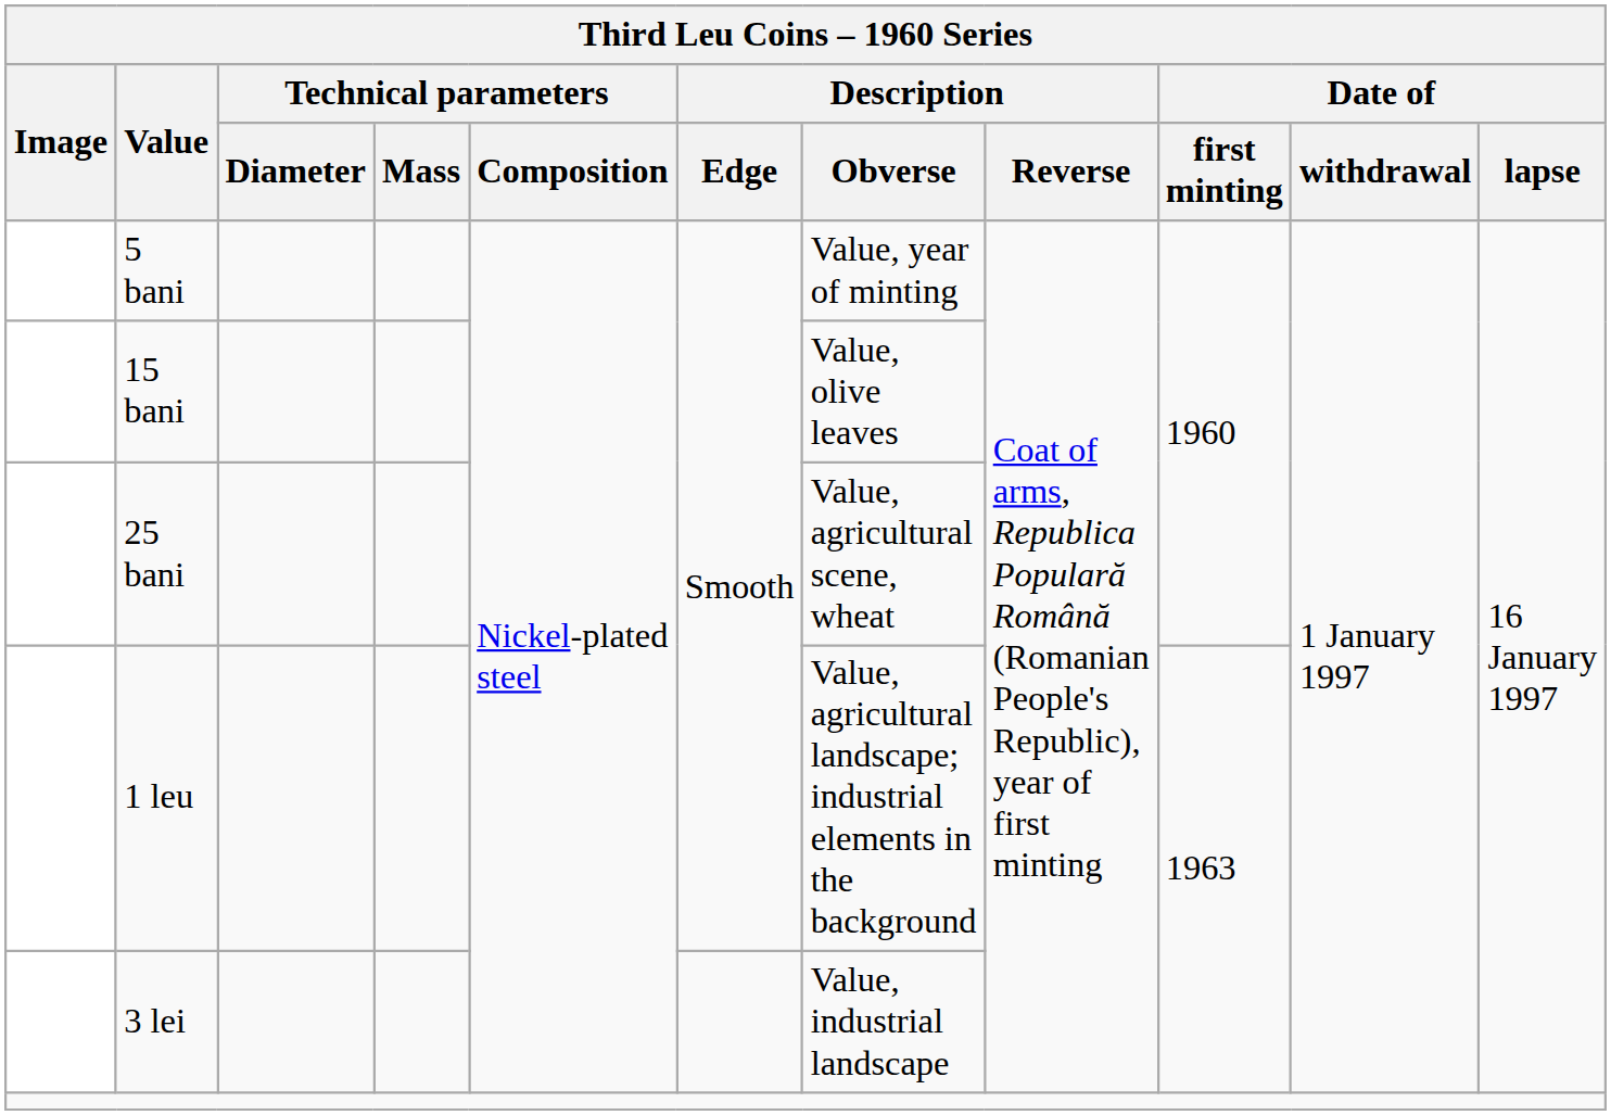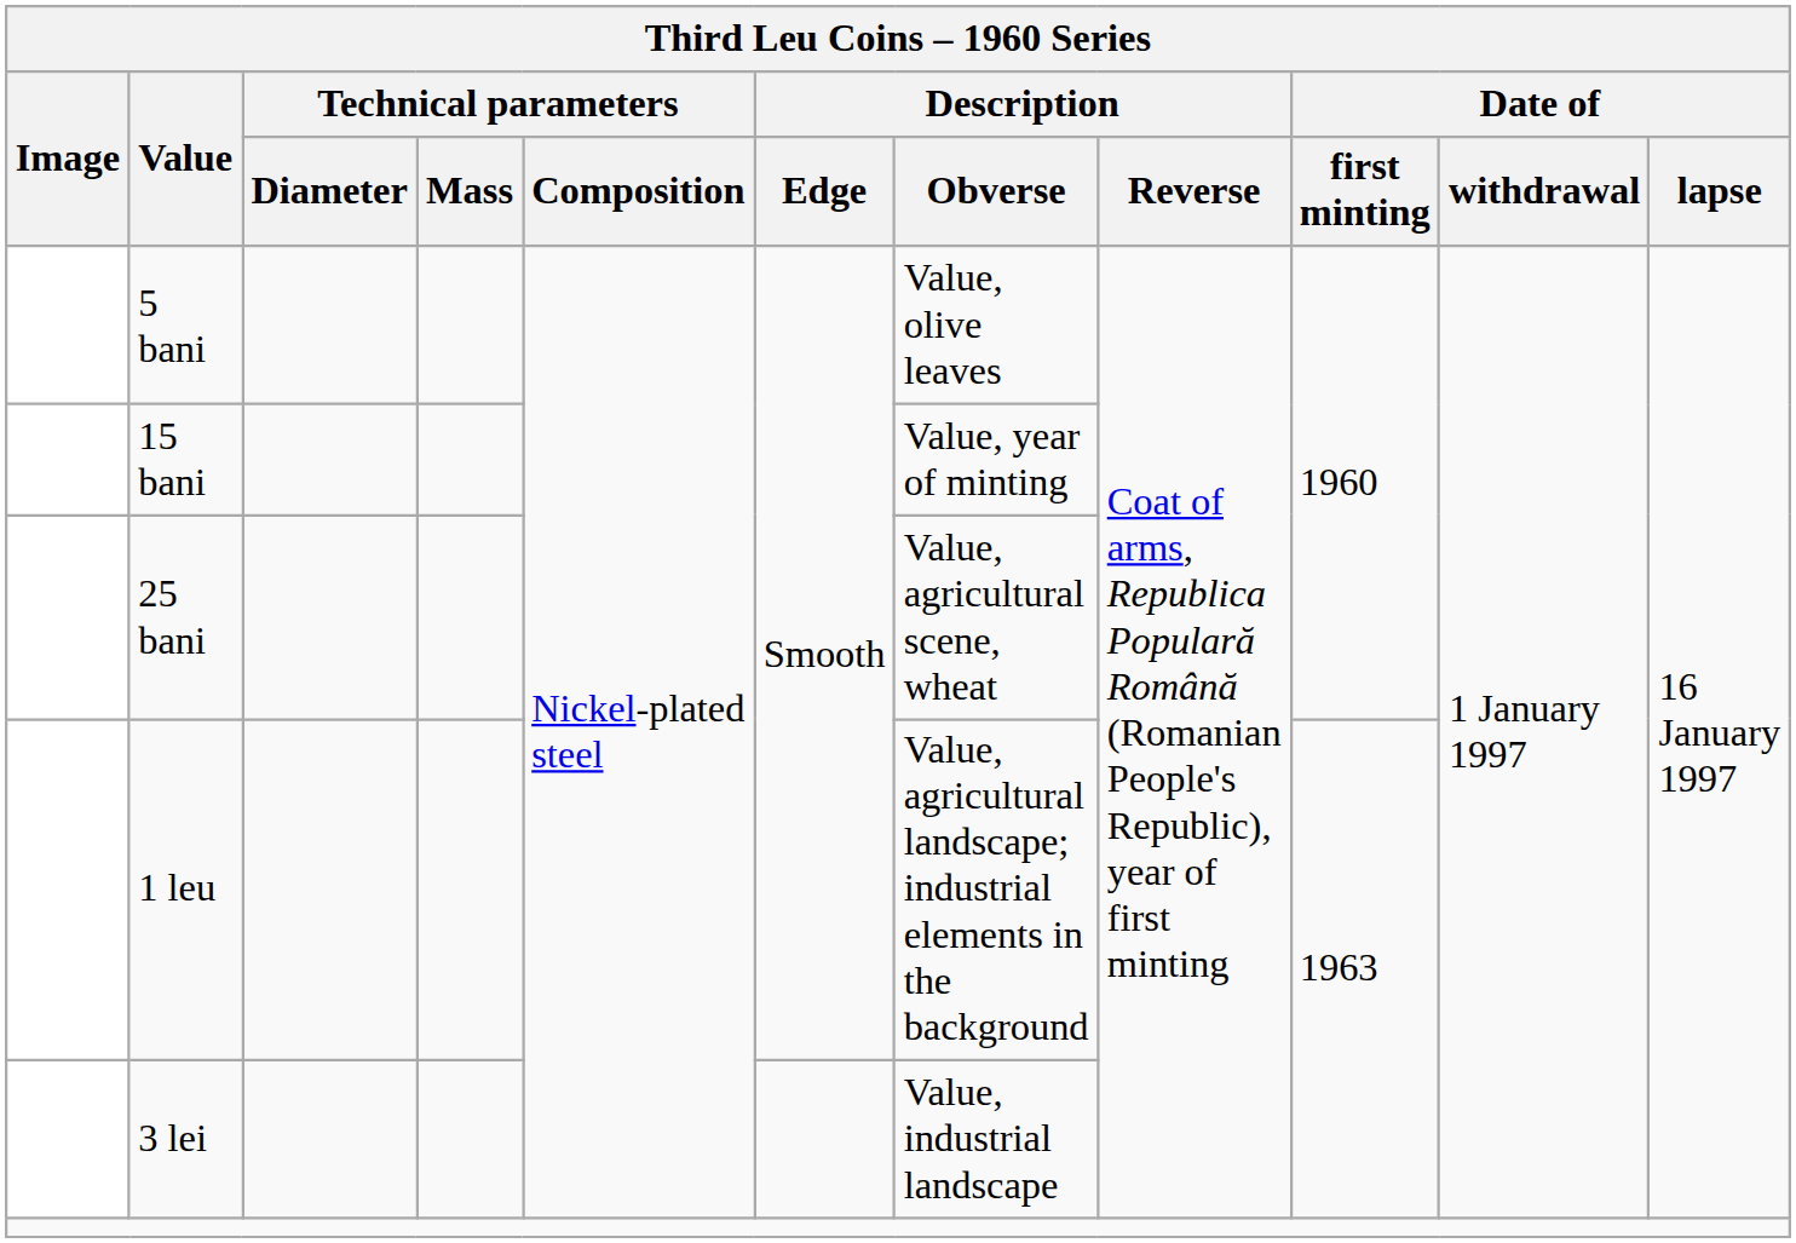5 bani | Description / Obverse: Value, year of minting -> Value, olive leaves
15 bani | Description / Obverse: Value, olive leaves -> Value, year of minting
